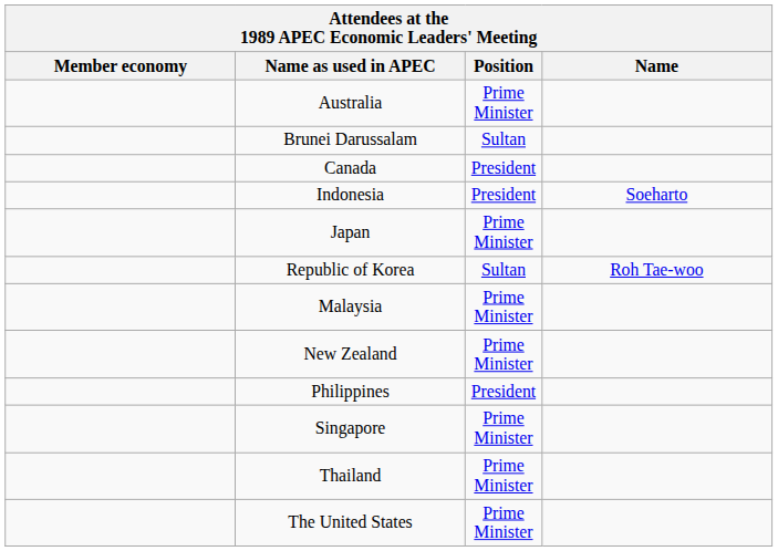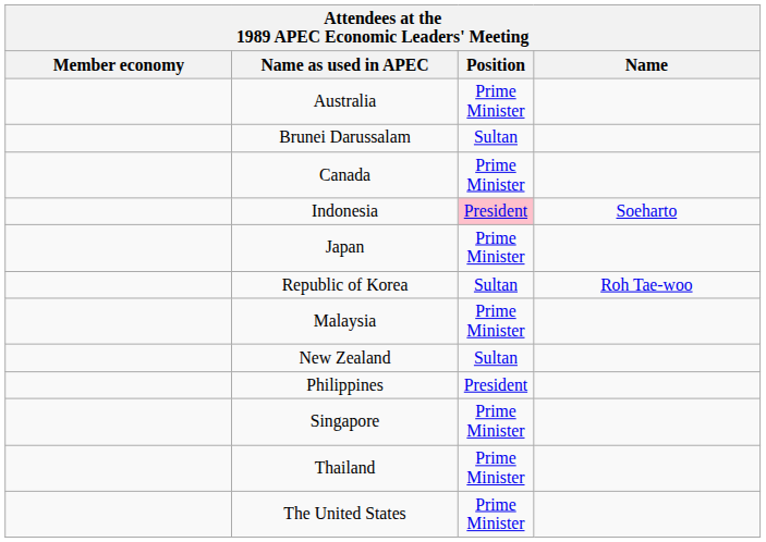Canada | Position: President -> Prime Minister
Indonesia | Position: no background -> pink background
New Zealand | Position: Prime Minister -> Sultan
